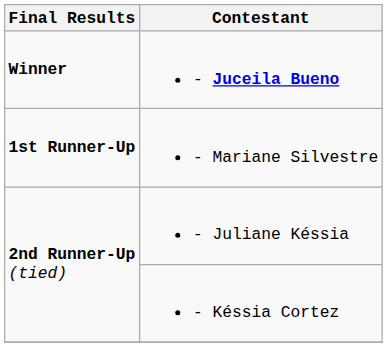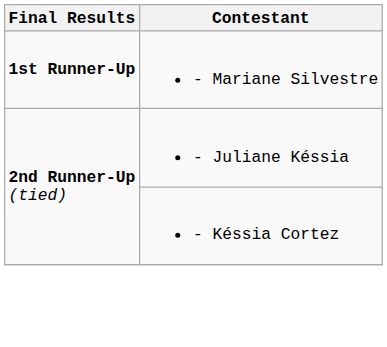- row: Winner | - Juceila Bueno
